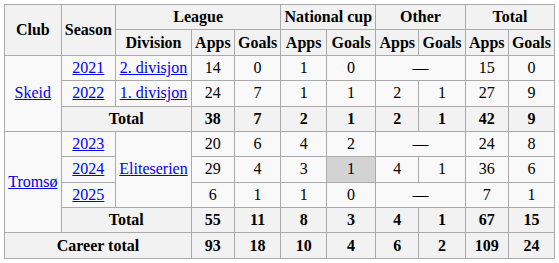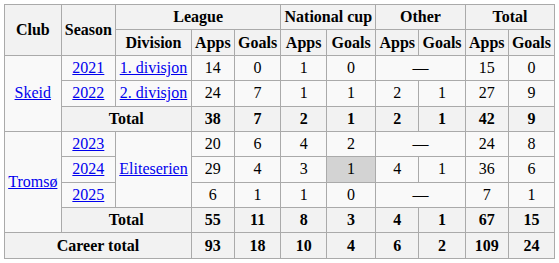2021 | League / Division: 2. divisjon -> 1. divisjon
2022 | League / Division: 1. divisjon -> 2. divisjon
